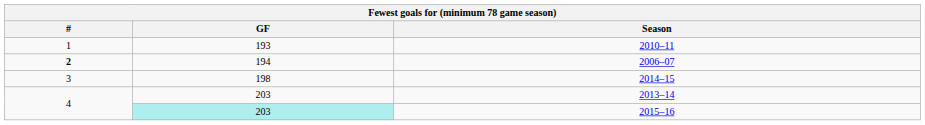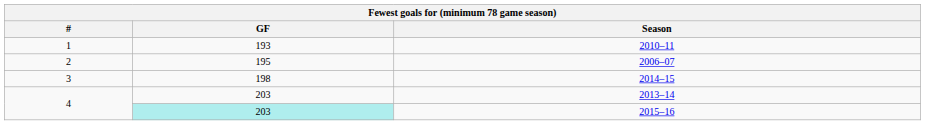2006–07 | #: bold -> normal
2006–07 | GF: 194 -> 195
